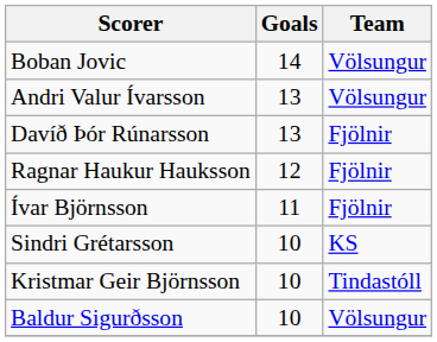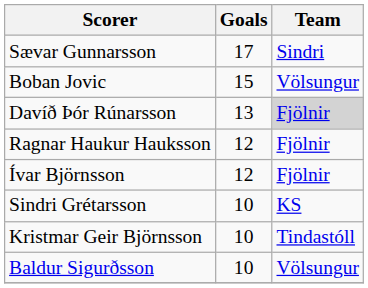+ row: Sævar Gunnarsson | 17 | Sindri
Boban Jovic | Goals: 14 -> 15
- row: Andri Valur Ívarsson | 13 | Völsungur
Davíð Þór Rúnarsson | Team: no background -> lightgrey background
Ívar Björnsson | Goals: 11 -> 12
